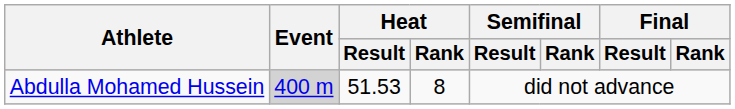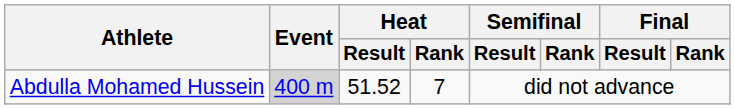Abdulla Mohamed Hussein | Heat / Result: 51.53 -> 51.52
Abdulla Mohamed Hussein | Heat / Rank: 8 -> 7
